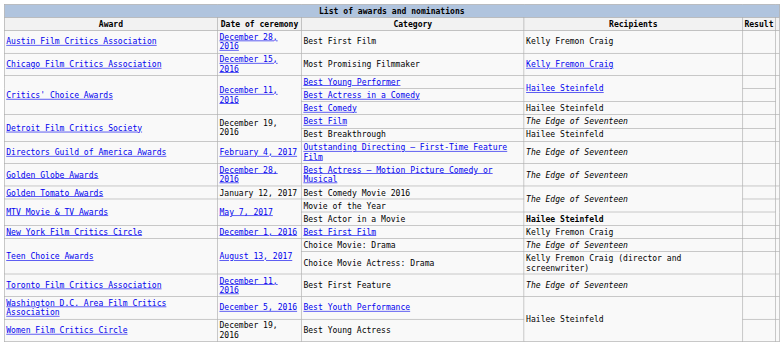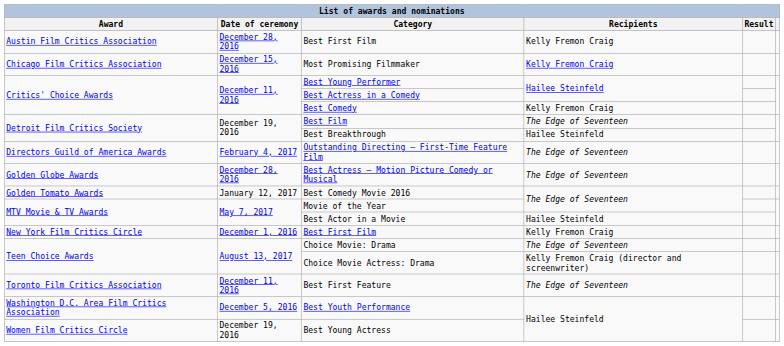Best Comedy | Recipients: Hailee Steinfeld -> Kelly Fremon Craig
Best Actor in a Movie | Recipients: bold -> normal
